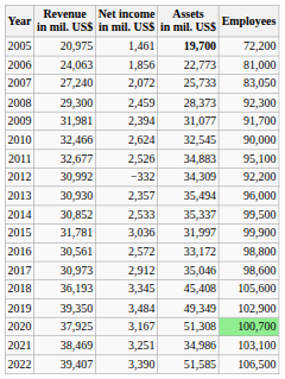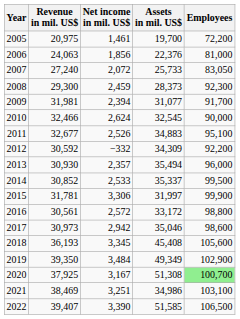2005 | Assets in mil. US$: bold -> normal
2006 | Assets in mil. US$: 22,773 -> 22,376
2012 | Revenue in mil. US$: 30,992 -> 30,592
2015 | Net income in mil. US$: 3,036 -> 3,306
2017 | Net income in mil. US$: 2,912 -> 2,942
